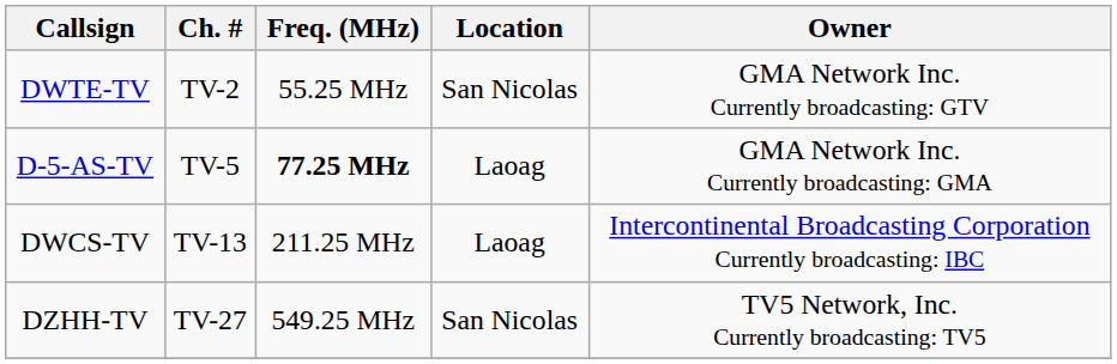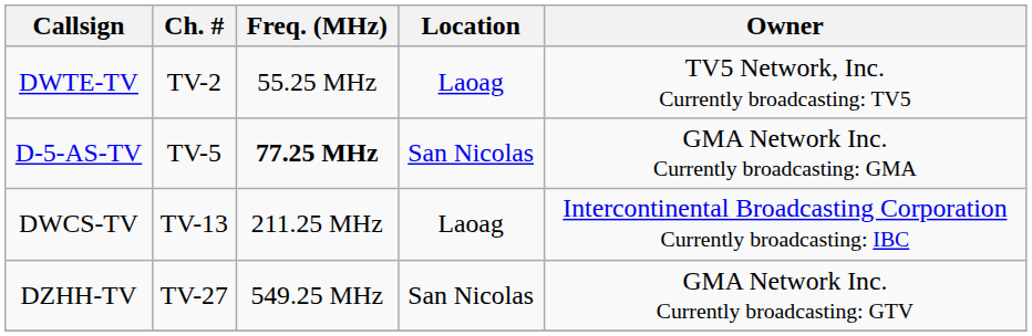DWTE-TV | Location: San Nicolas -> Laoag
DWTE-TV | Owner: GMA Network Inc. Currently broadcasting: GTV -> TV5 Network, Inc. Currently broadcasting: TV5
D-5-AS-TV | Location: Laoag -> San Nicolas
DZHH-TV | Owner: TV5 Network, Inc. Currently broadcasting: TV5 -> GMA Network Inc. Currently broadcasting: GTV
